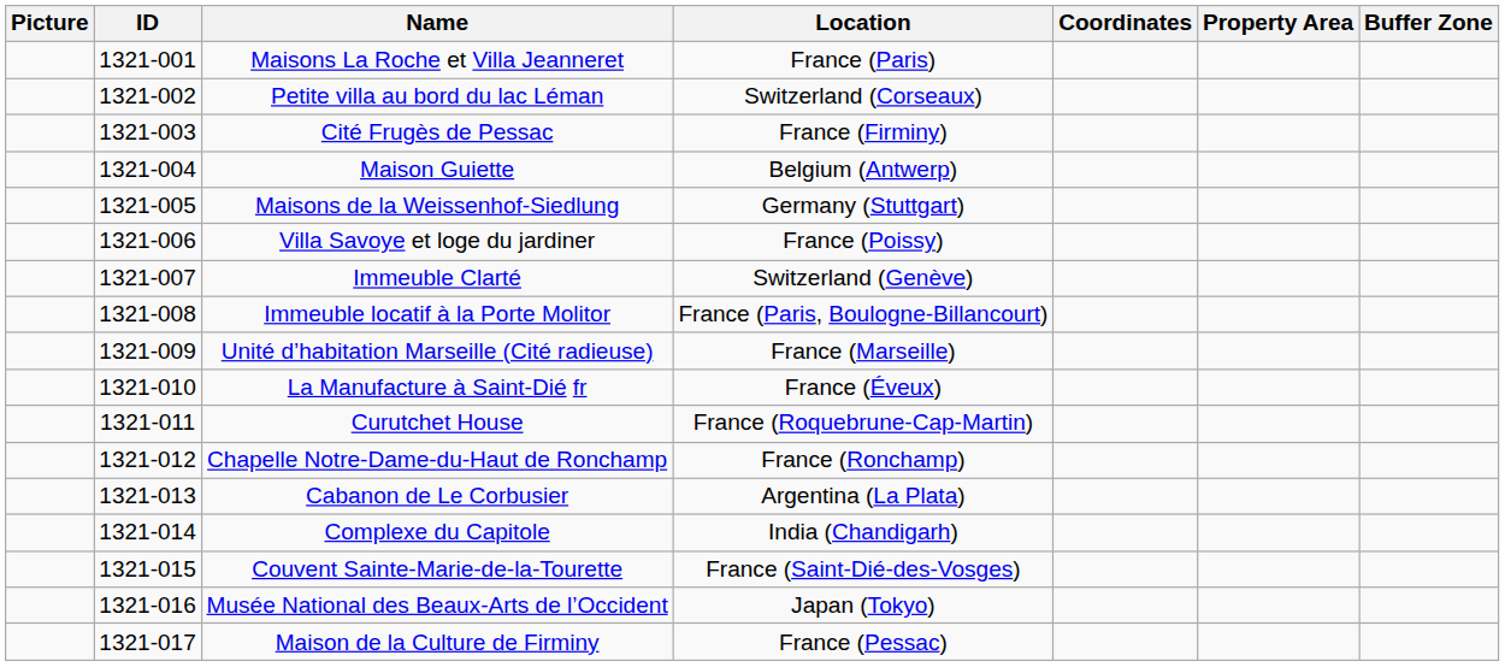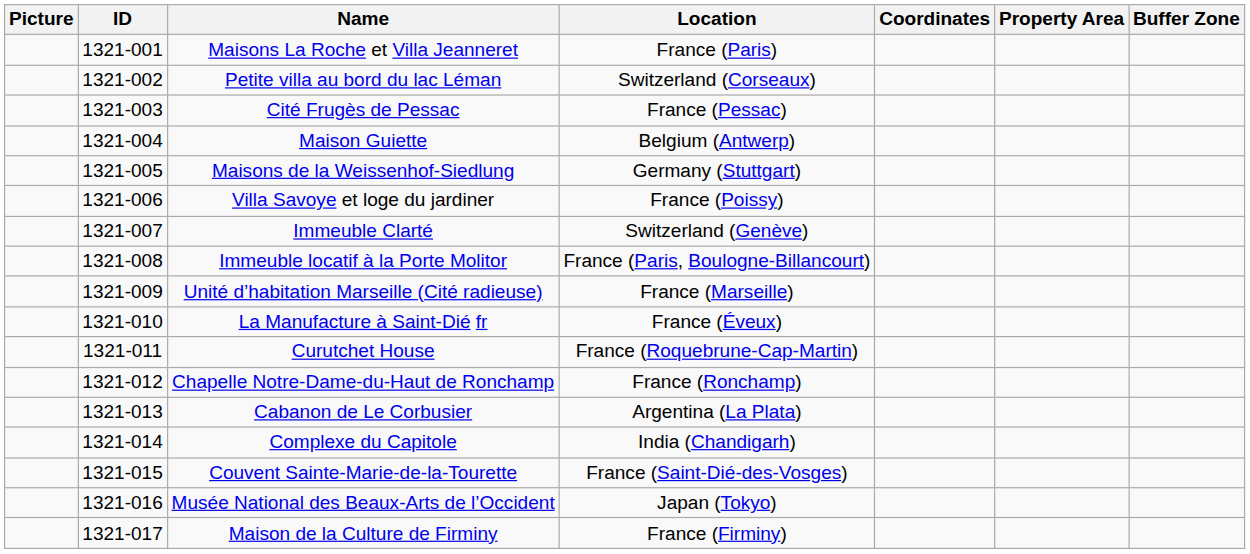Cité Frugès de Pessac | Location: France (Firminy) -> France (Pessac)
Maison de la Culture de Firminy | Location: France (Pessac) -> France (Firminy)
